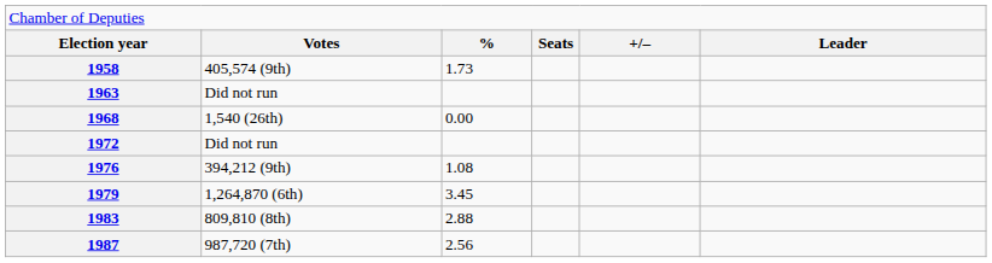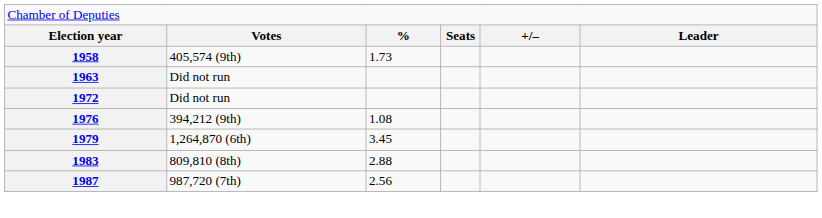- row: 1968 | 1,540 (26th) | 0.00
